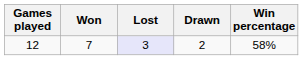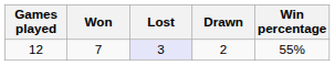12 | Win percentage: 58% -> 55%
